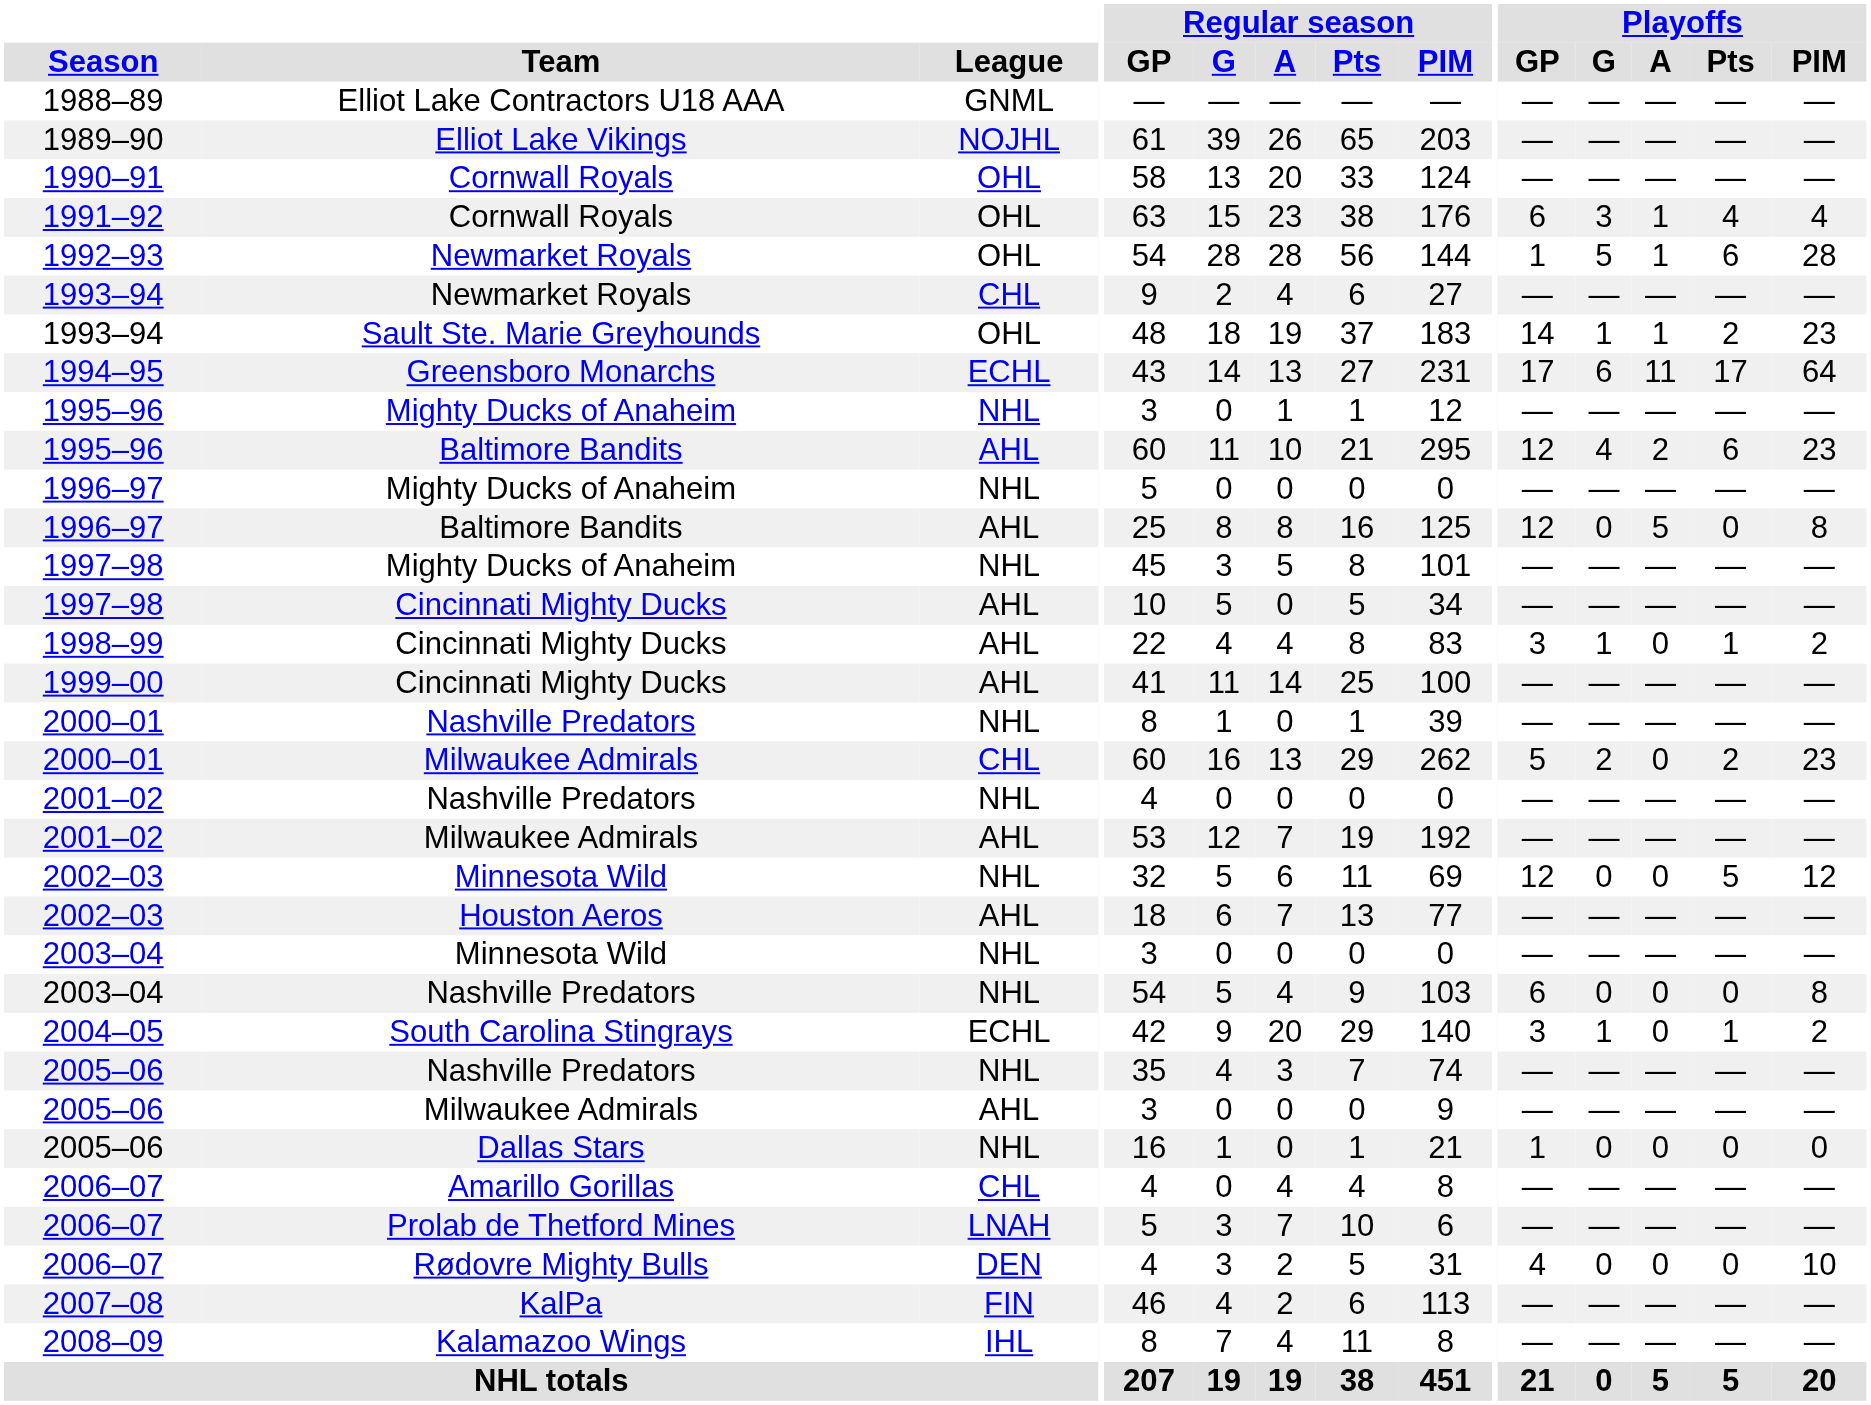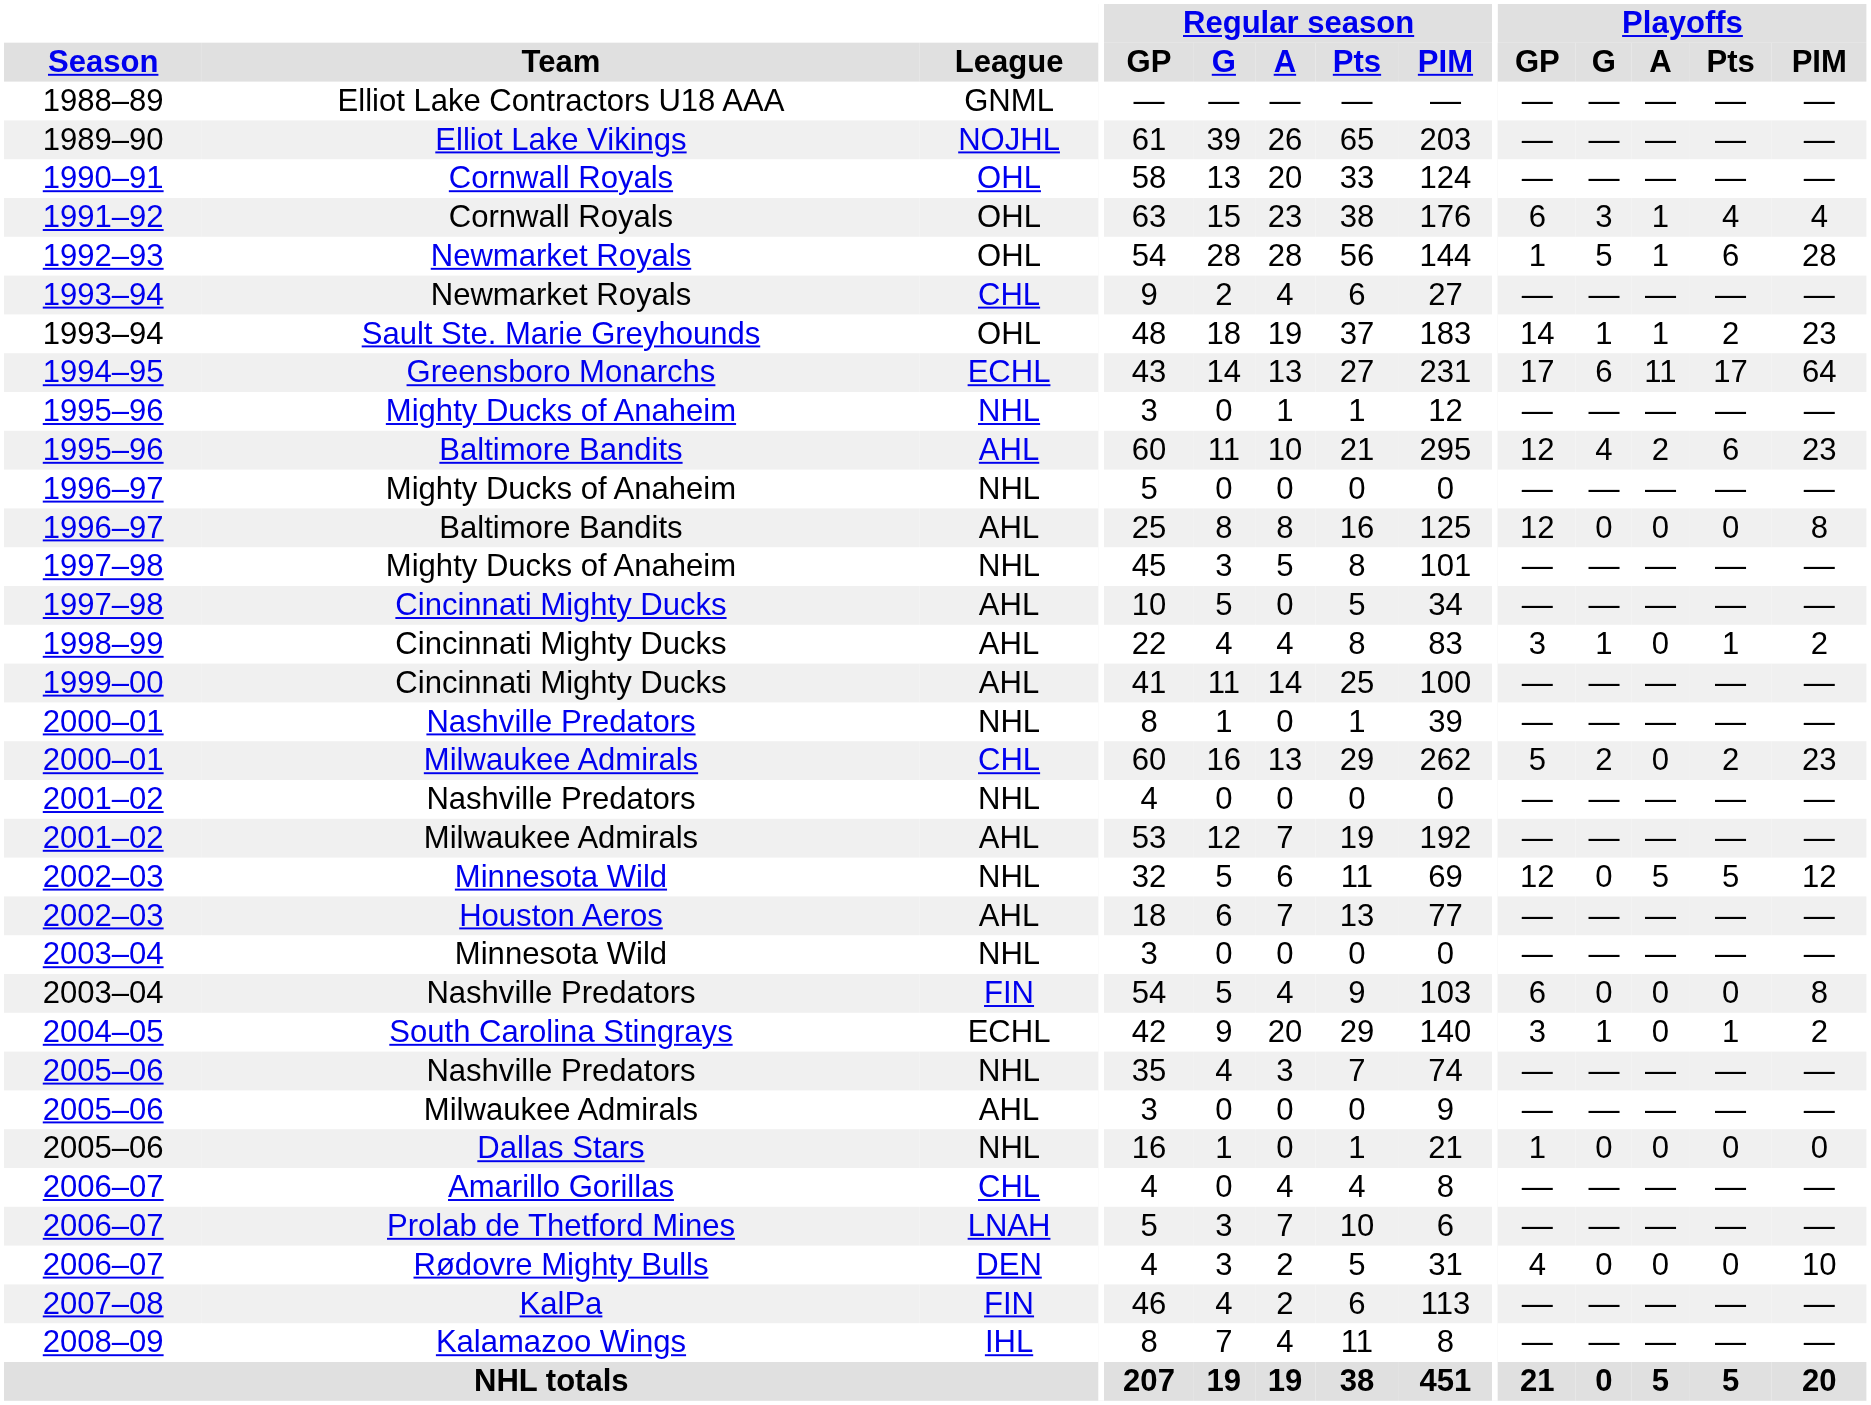1996–97 / Baltimore Bandits | Playoffs / A: 5 -> 0
2002–03 / Minnesota Wild | Playoffs / A: 0 -> 5
2003–04 / Nashville Predators | League: NHL -> FIN
